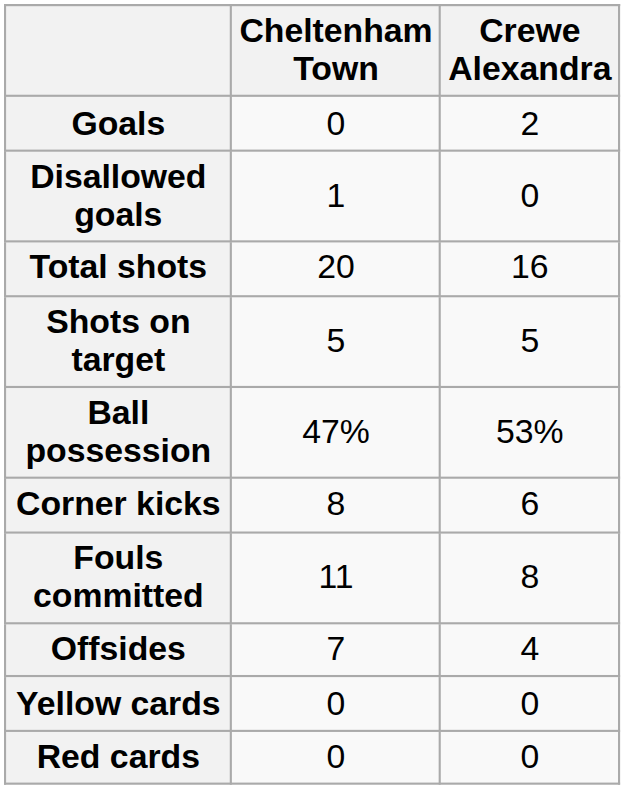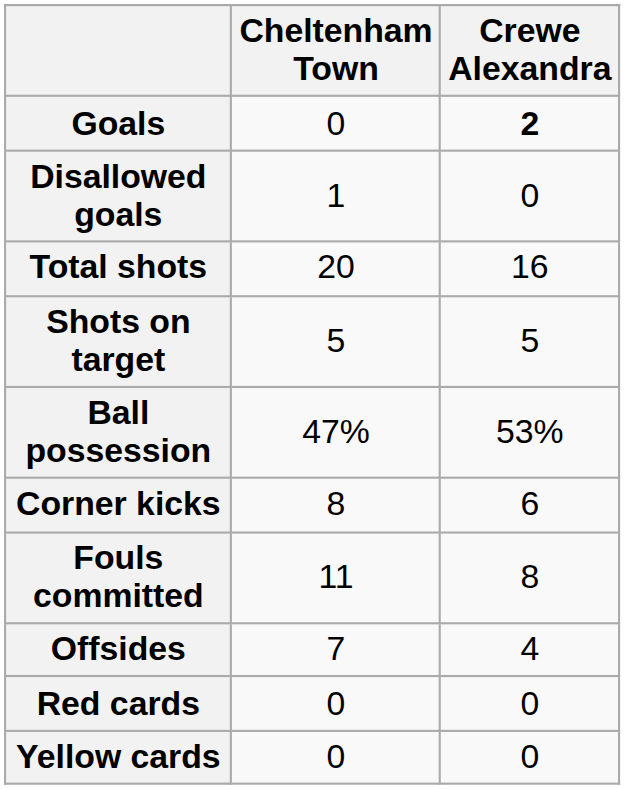Goals | Crewe Alexandra: normal -> bold
rows swapped: Yellow cards <-> Red cards
